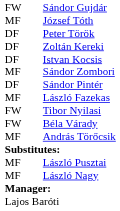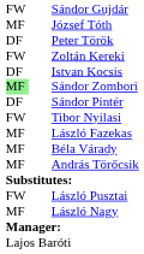Zoltán Kereki | column 1: DF -> FW
Sándor Zombori | column 1: no background -> lightgreen background
rows swapped: László Fazekas <-> Tibor Nyilasi
Béla Várady | column 1: FW -> MF
László Pusztai | column 1: MF -> FW
